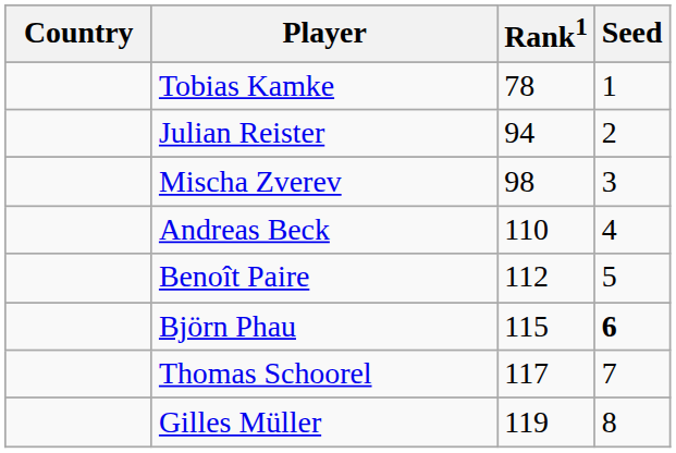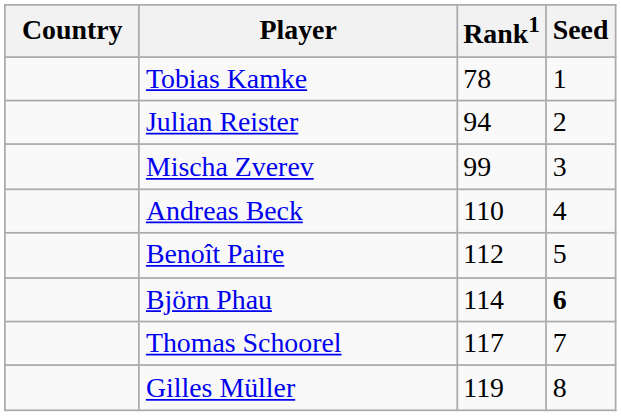Mischa Zverev | Rank1: 98 -> 99
Björn Phau | Rank1: 115 -> 114
